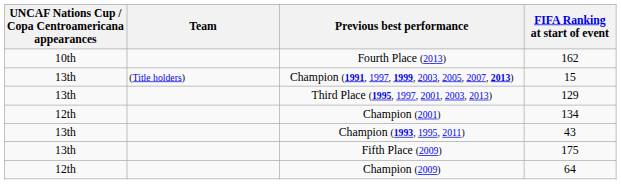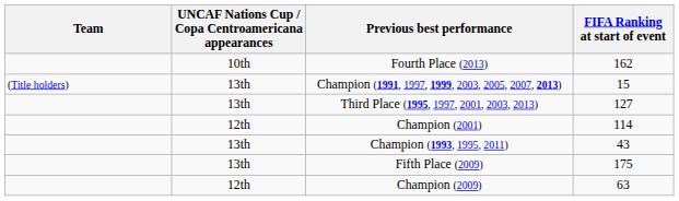columns swapped: Team <-> UNCAF Nations Cup / Copa Centroamericana appearances
Third Place (1995, 1997, 2001, 2003, 2013) | FIFA Ranking at start of event: 129 -> 127
Champion (2001) | FIFA Ranking at start of event: 134 -> 114
Champion (2009) | FIFA Ranking at start of event: 64 -> 63
